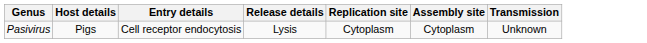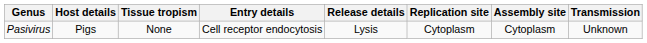+ column: Tissue tropism | None
